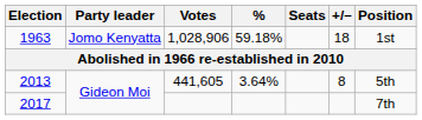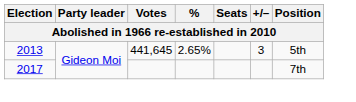- row: 1963 | Jomo Kenyatta | 1,028,906 | 59.18% | 18 | 1st
2013 | Votes: 441,605 -> 441,645
2013 | %: 3.64% -> 2.65%
2013 | +/–: 8 -> 3
